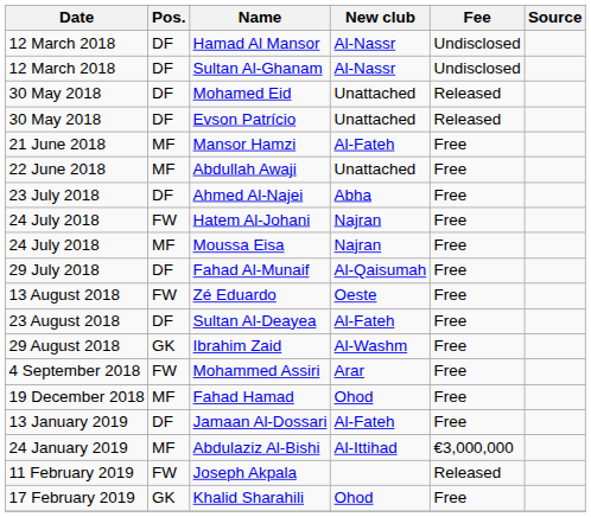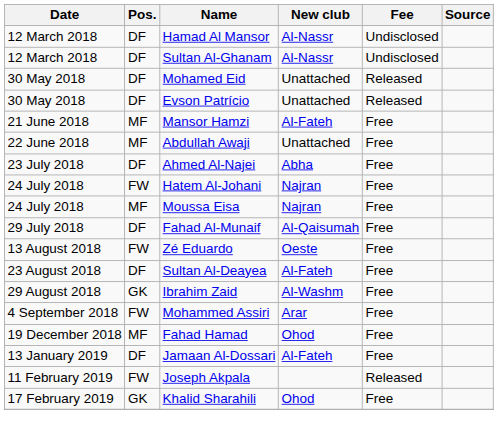- row: 24 January 2019 | MF | Abdulaziz Al-Bishi | Al-Ittihad | €3,000,000
